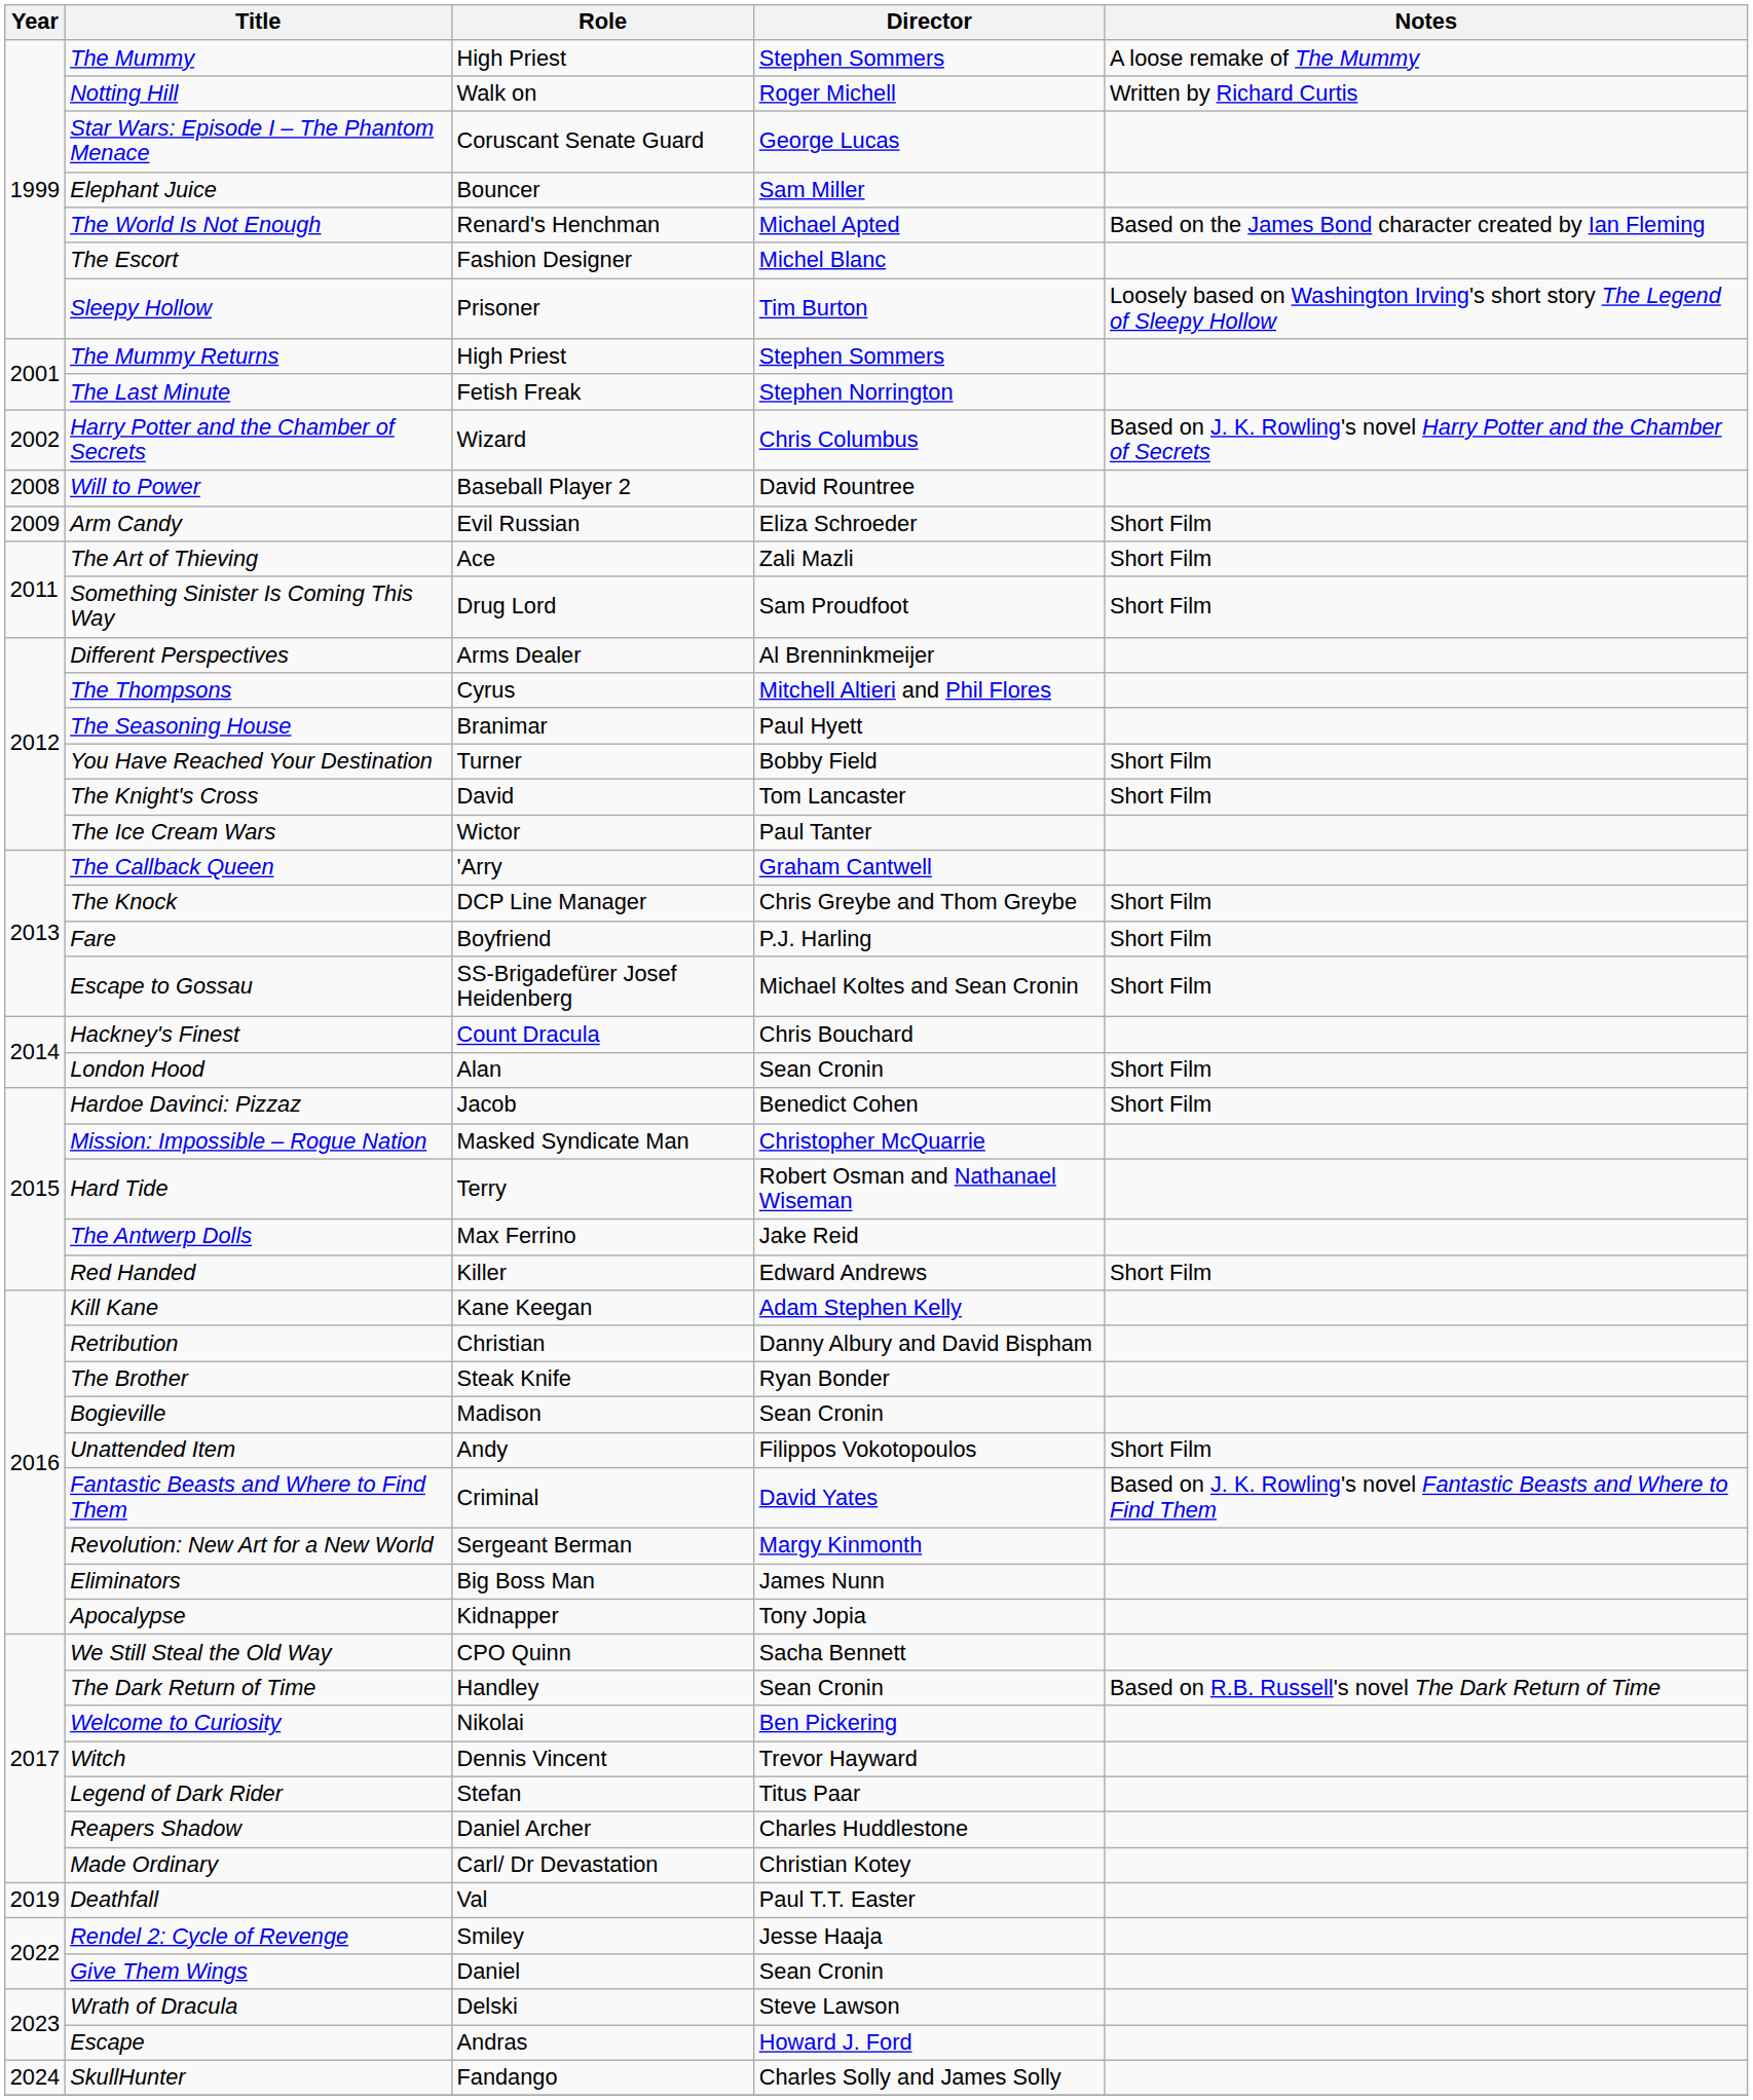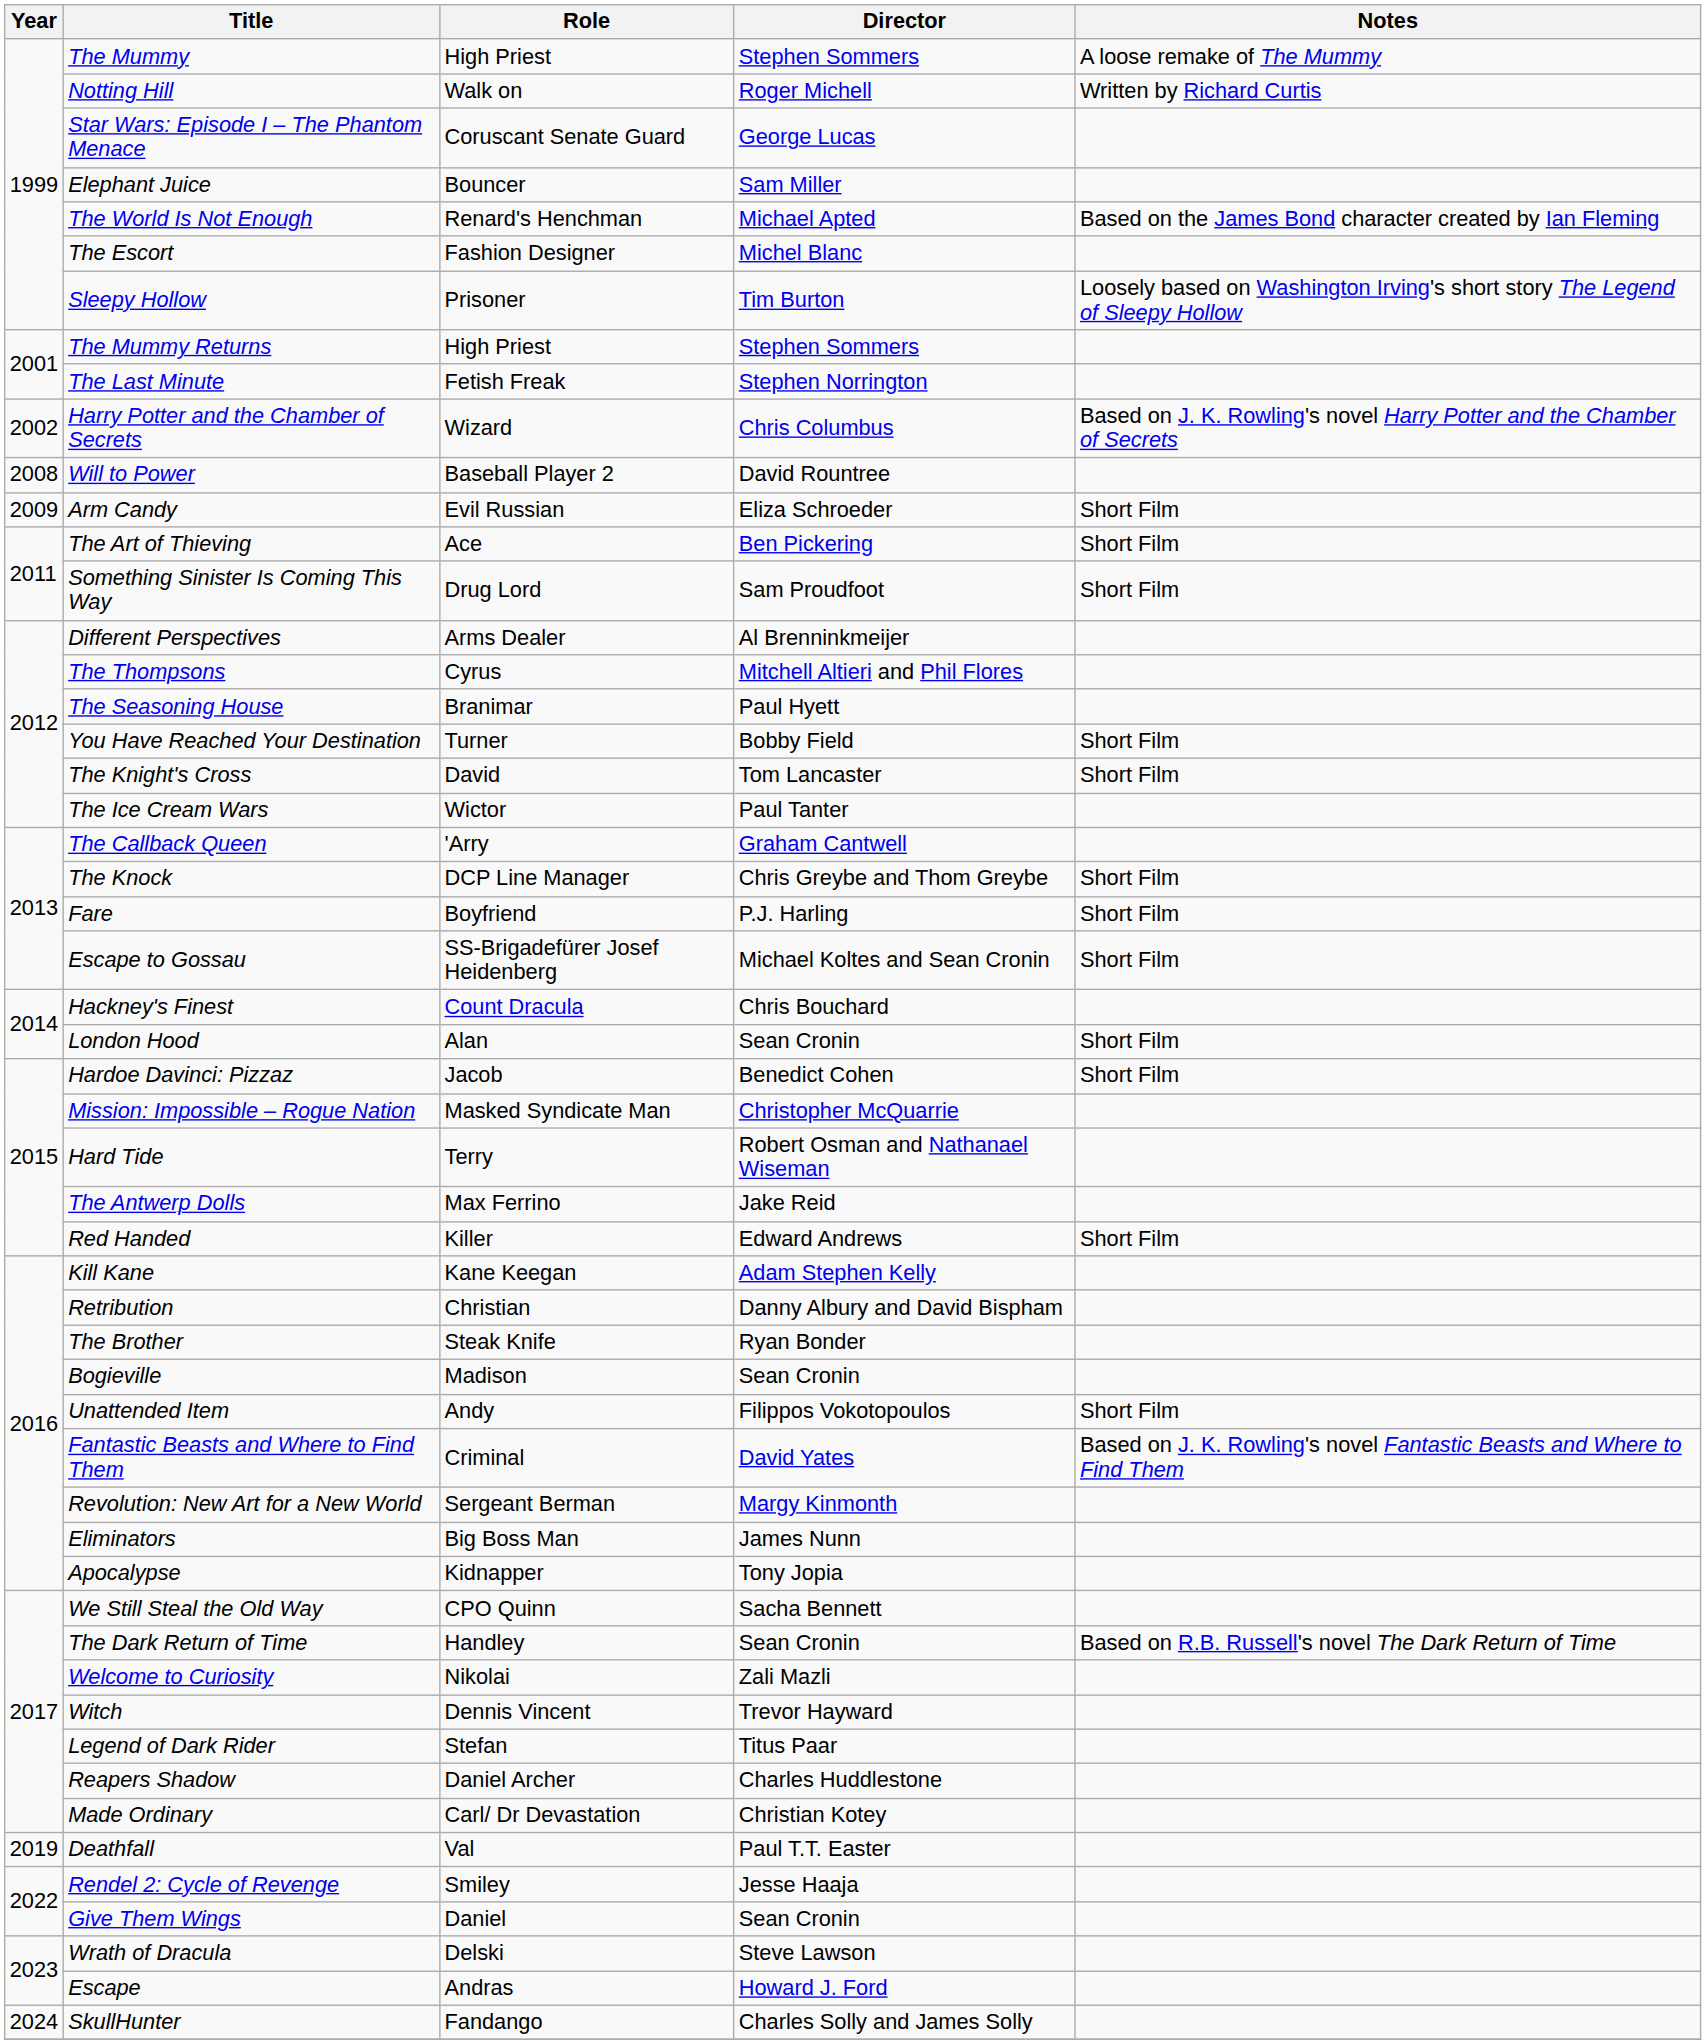The Art of Thieving | Director: Zali Mazli -> Ben Pickering
Welcome to Curiosity | Director: Ben Pickering -> Zali Mazli
